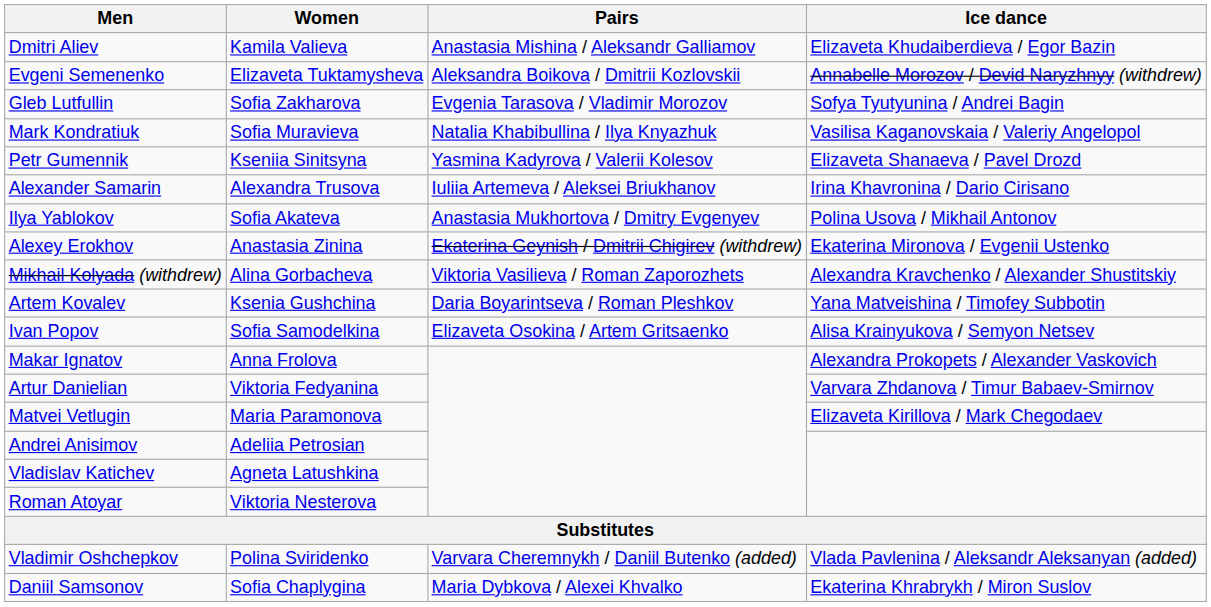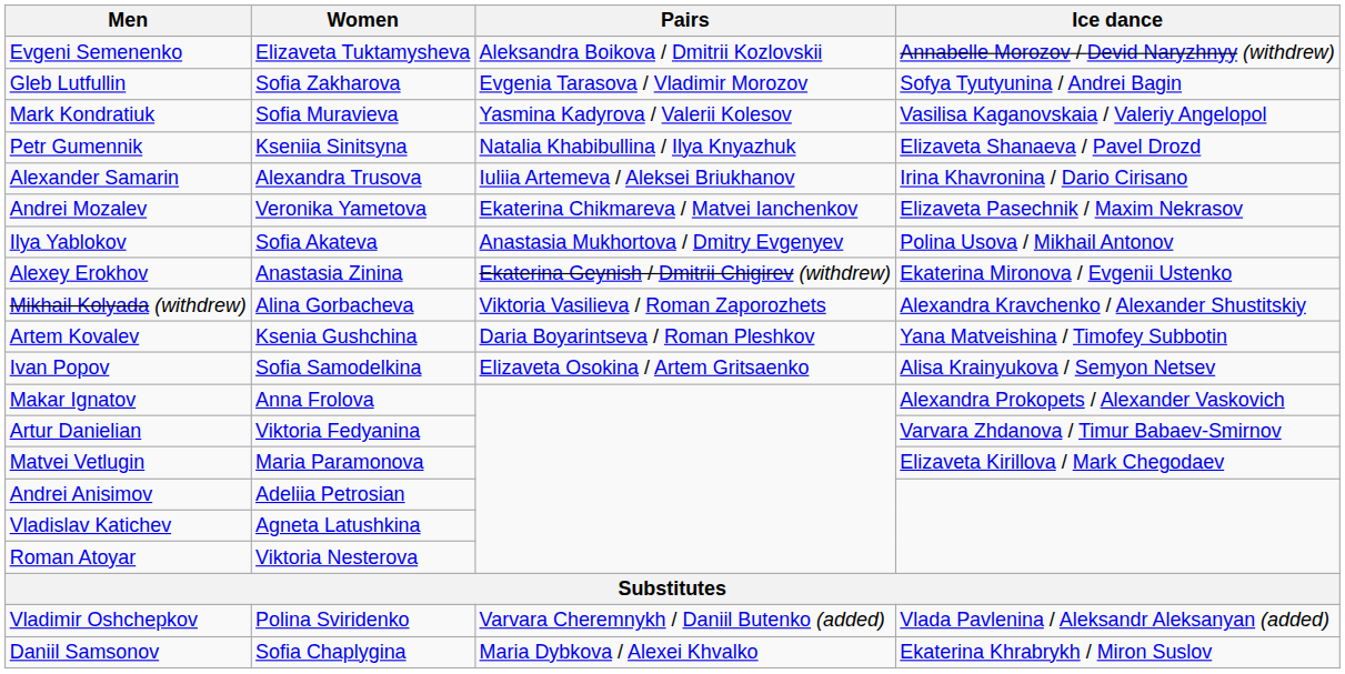- row: Dmitri Aliev | Kamila Valieva | Anastasia Mishina / Aleksandr Galliamov | Elizaveta Khudaiberdieva / Egor Bazin
Mark Kondratiuk | Pairs: Natalia Khabibullina / Ilya Knyazhuk -> Yasmina Kadyrova / Valerii Kolesov
Petr Gumennik | Pairs: Yasmina Kadyrova / Valerii Kolesov -> Natalia Khabibullina / Ilya Knyazhuk
+ row: Andrei Mozalev | Veronika Yametova | Ekaterina Chikmareva / Matvei Ianchenkov | Elizaveta Pasechnik / Maxim Nekrasov
